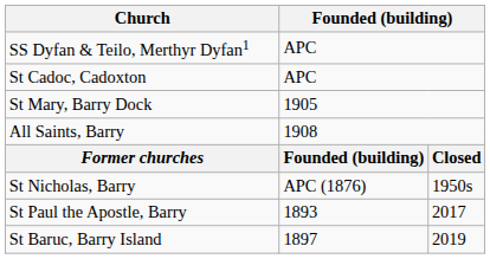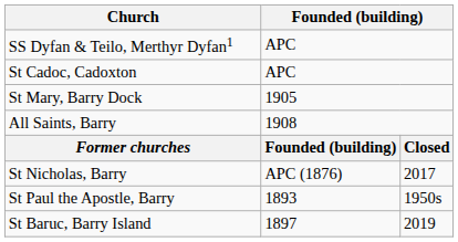St Nicholas, Barry | column 3: 1950s -> 2017
St Paul the Apostle, Barry | column 3: 2017 -> 1950s
